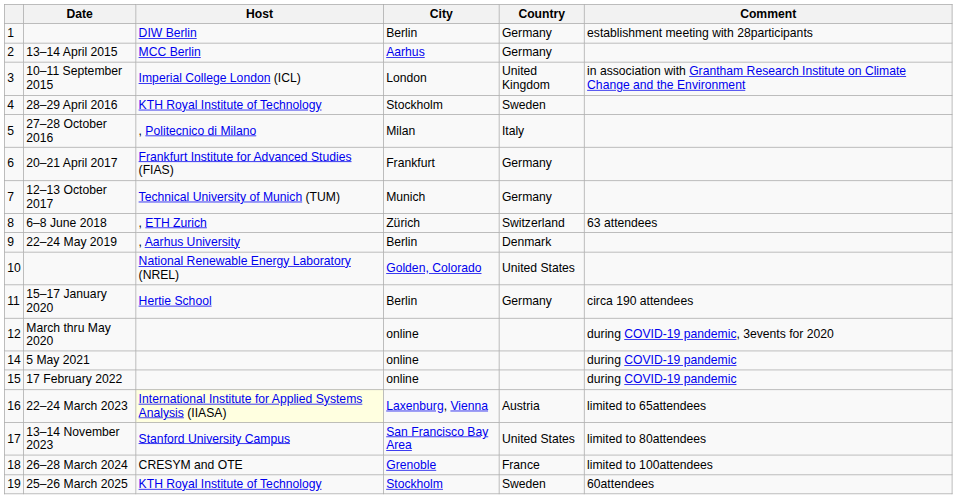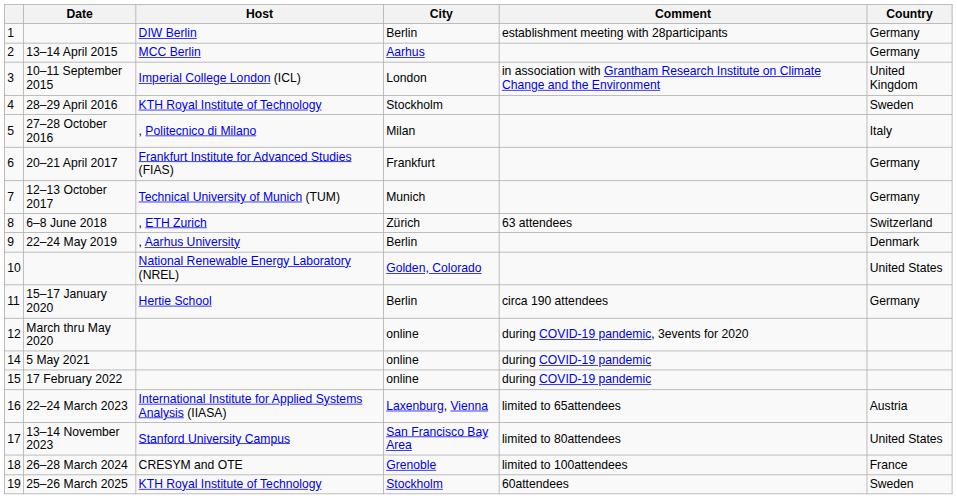columns swapped: Country <-> Comment
22–24 March 2023 | Host: lightyellow background -> no background
